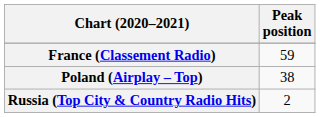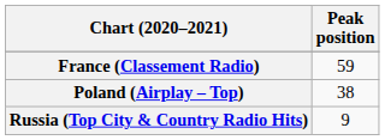Russia (Top City & Country Radio Hits) | Peak position: 2 -> 9
